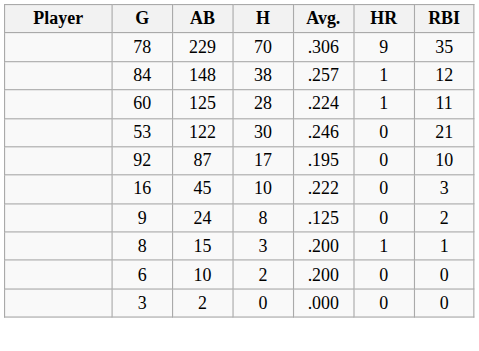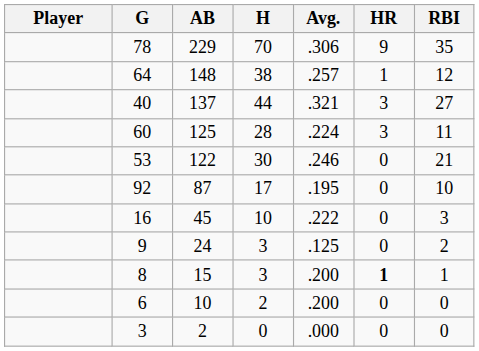148 | G: 84 -> 64
+ row: 40 | 137 | 44 | .321 | 3 | 27
125 | HR: 1 -> 3
24 | H: 8 -> 3
15 | HR: normal -> bold
